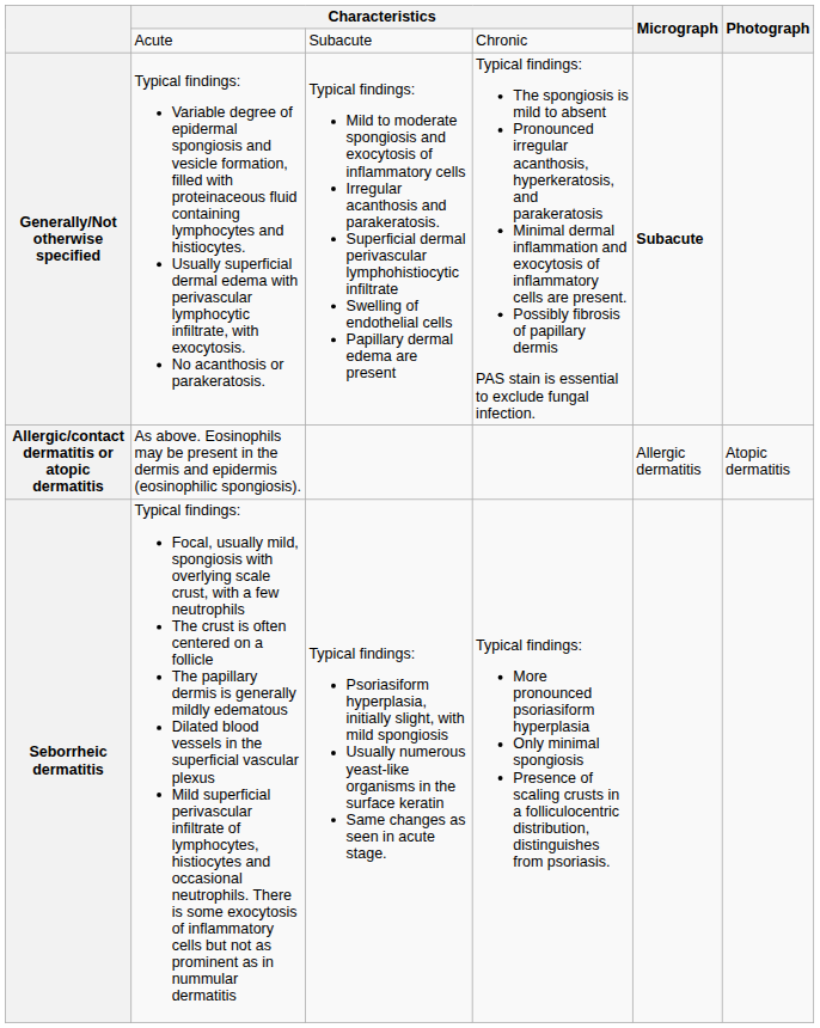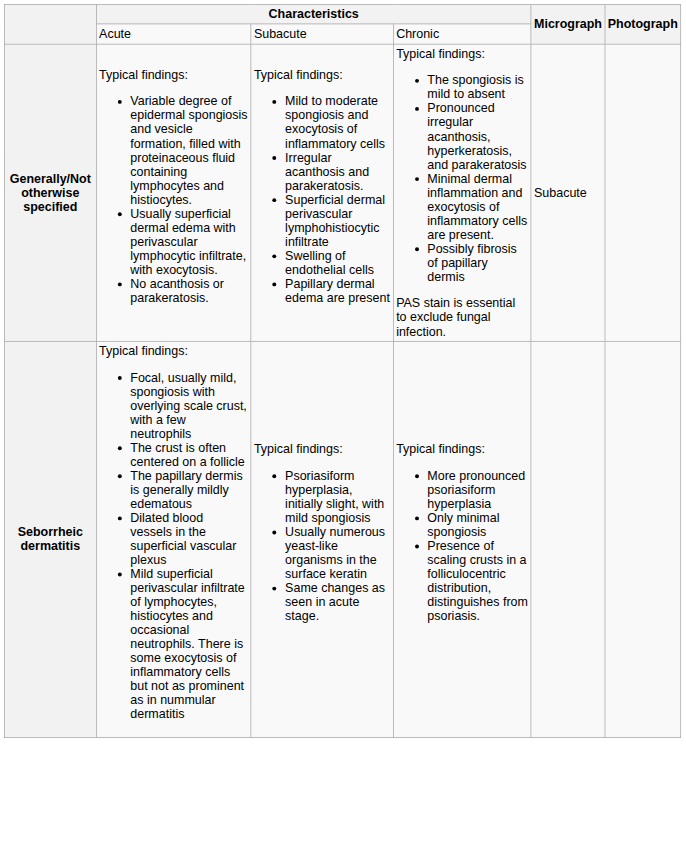Generally/Not otherwise specified | Micrograph: bold -> normal
- row: Allergic/contact dermatitis or atopic dermatitis | As above. Eosinophils may be present in the dermis and epidermis (eosinophilic spongiosis). | Allergic dermatitis | Atopic dermatitis
